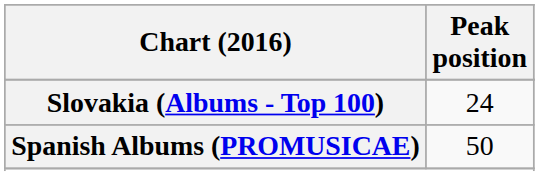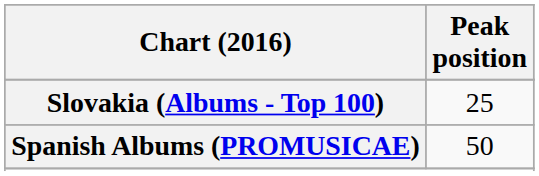Slovakia (Albums - Top 100) | Peak position: 24 -> 25
